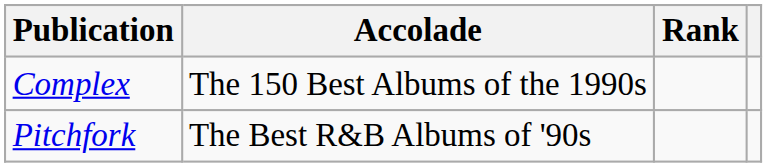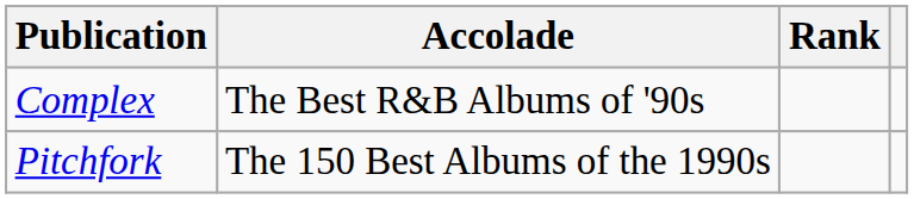Complex | Accolade: The 150 Best Albums of the 1990s -> The Best R&B Albums of '90s
Pitchfork | Accolade: The Best R&B Albums of '90s -> The 150 Best Albums of the 1990s
